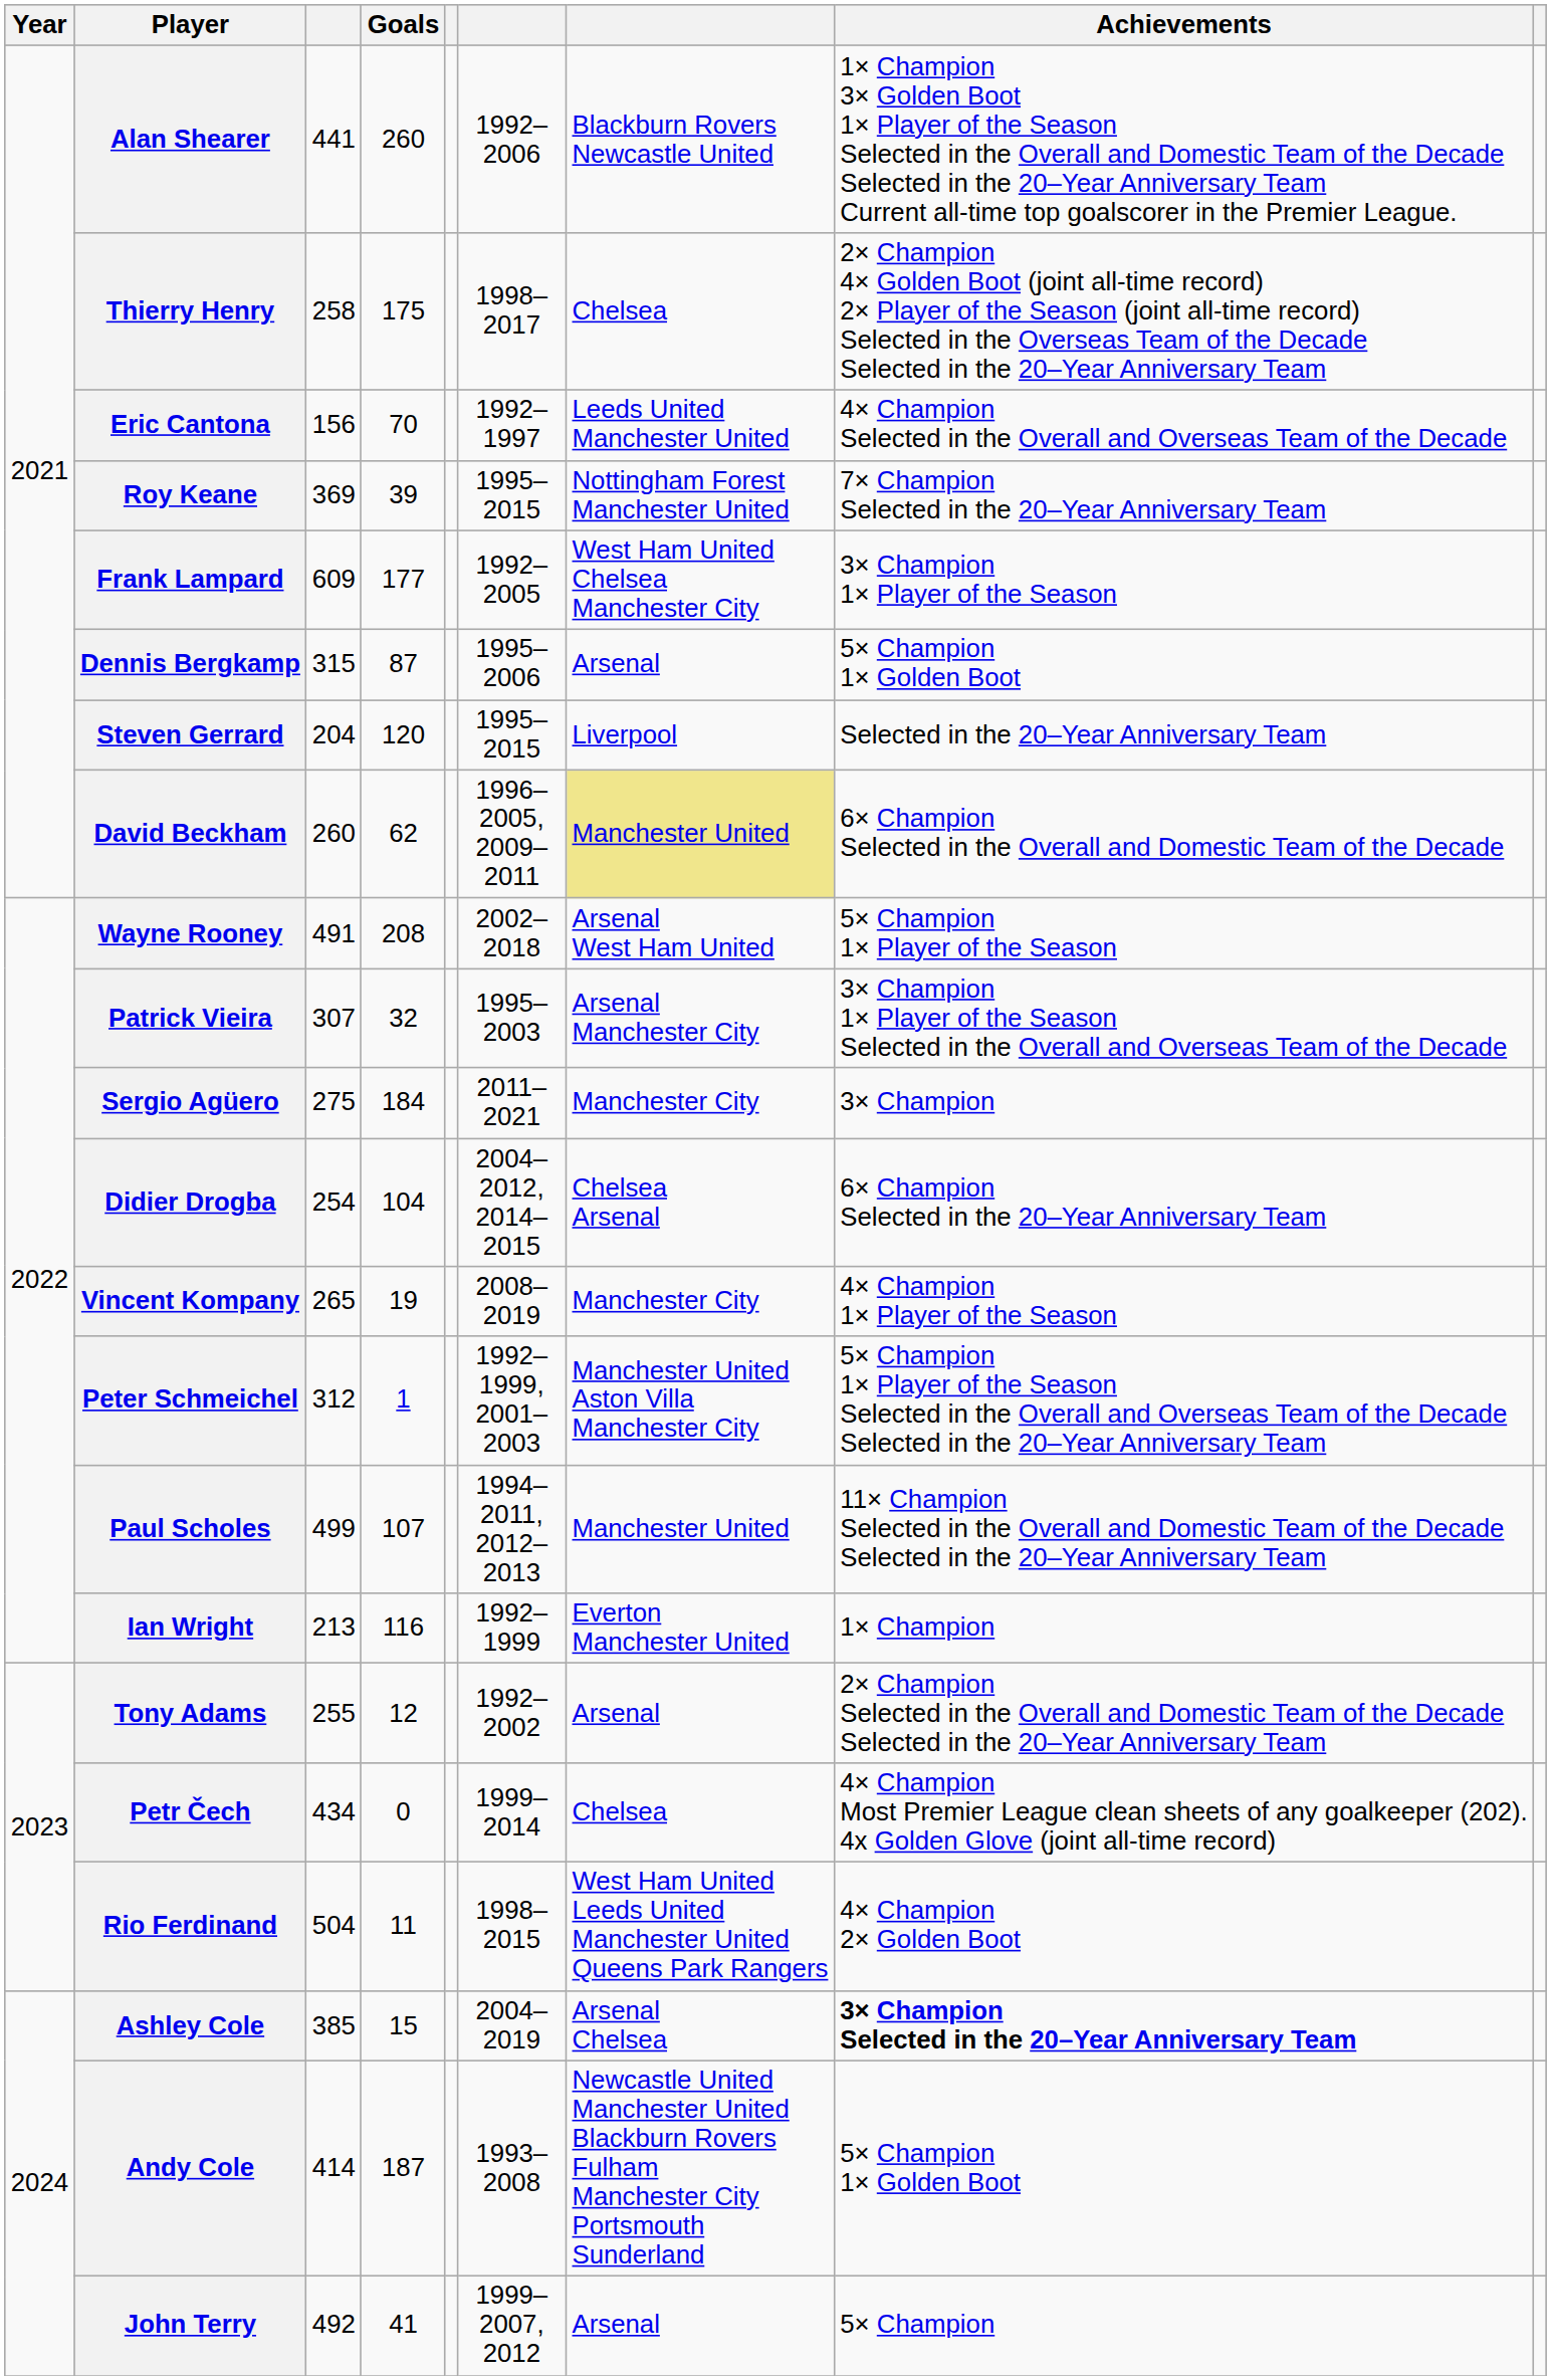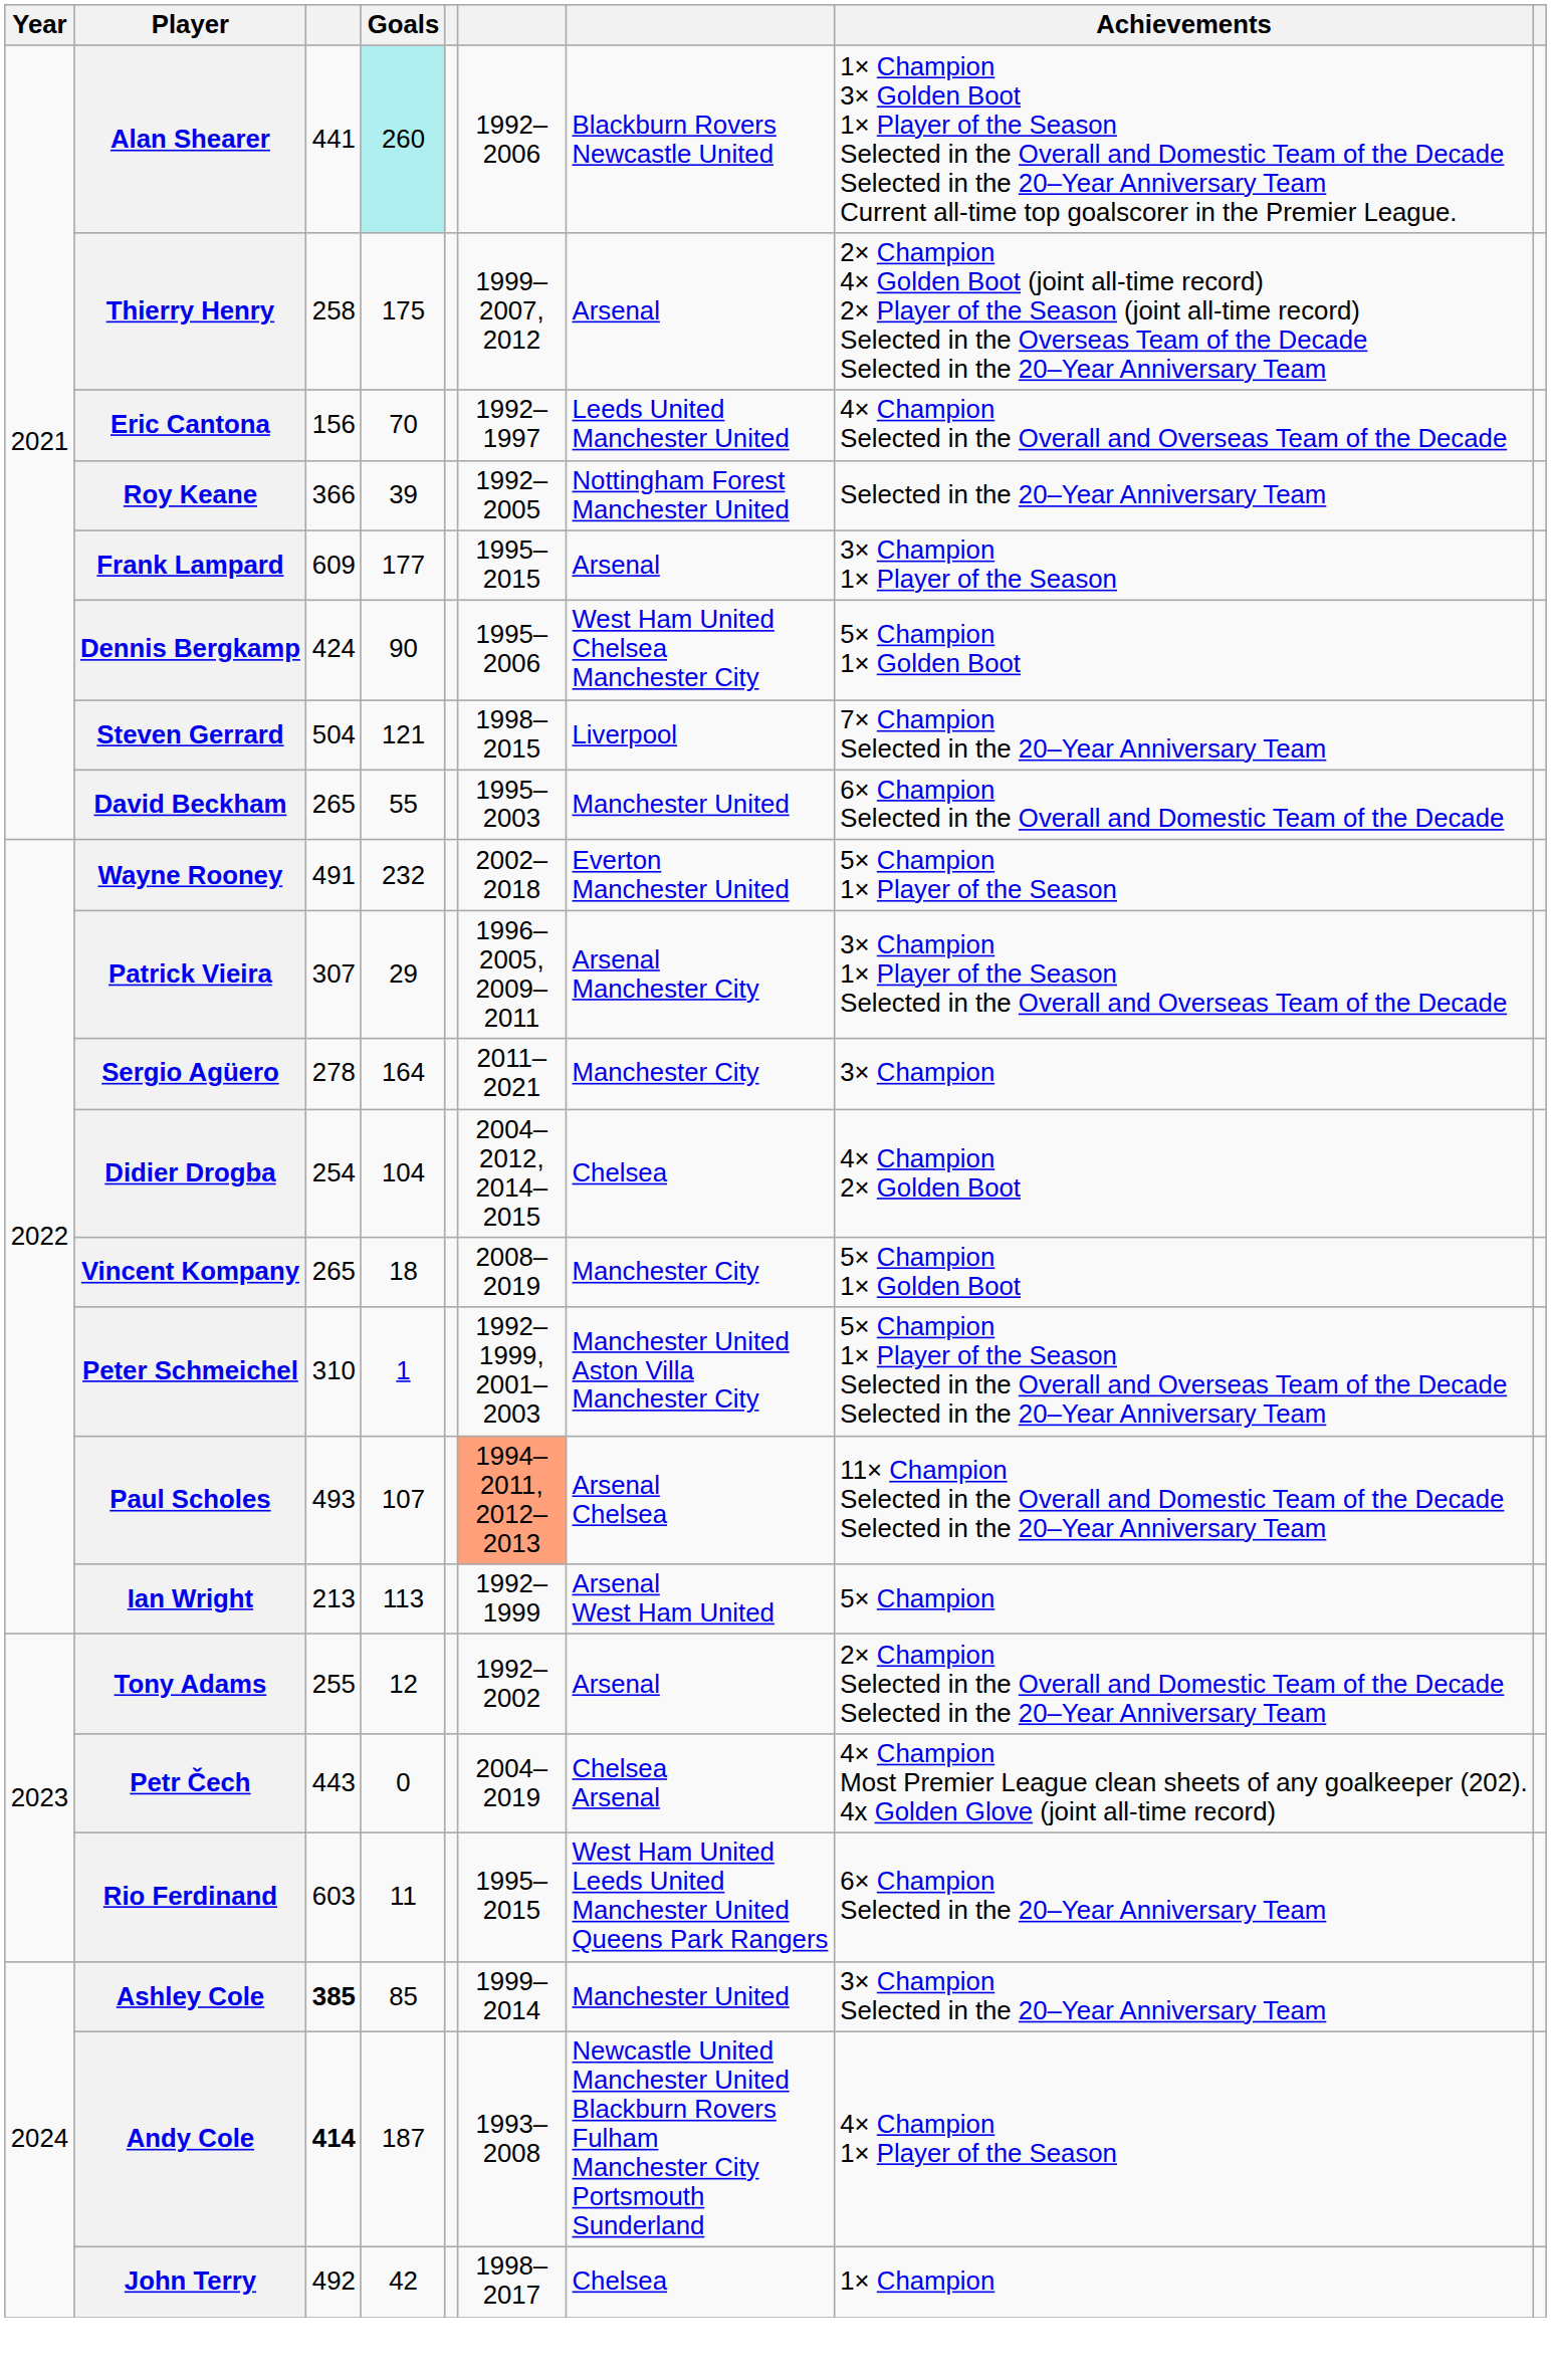Alan Shearer | Goals: no background -> paleturquoise background
Thierry Henry | column 6: 1998–2017 -> 1999–2007, 2012
Thierry Henry | column 7: Chelsea -> Arsenal
Roy Keane | column 3: 369 -> 366
Roy Keane | column 6: 1995–2015 -> 1992–2005
Roy Keane | Achievements: 7× Champion Selected in the 20–Year Anniversary Team -> Selected in the 20–Year Anniversary Team
Frank Lampard | column 6: 1992–2005 -> 1995–2015
Frank Lampard | column 7: West Ham United Chelsea Manchester City -> Arsenal
Dennis Bergkamp | column 3: 315 -> 424
Dennis Bergkamp | Goals: 87 -> 90
Dennis Bergkamp | column 7: Arsenal -> West Ham United Chelsea Manchester City
Steven Gerrard | column 3: 204 -> 504
Steven Gerrard | Goals: 120 -> 121
Steven Gerrard | column 6: 1995–2015 -> 1998–2015
Steven Gerrard | Achievements: Selected in the 20–Year Anniversary Team -> 7× Champion Selected in the 20–Year Anniversary Team
David Beckham | column 3: 260 -> 265
David Beckham | Goals: 62 -> 55
David Beckham | column 6: 1996–2005, 2009–2011 -> 1995–2003
David Beckham | column 7: khaki background -> no background
Wayne Rooney | Goals: 208 -> 232
Wayne Rooney | column 7: Arsenal West Ham United -> Everton Manchester United
Patrick Vieira | Goals: 32 -> 29
Patrick Vieira | column 6: 1995–2003 -> 1996–2005, 2009–2011
Sergio Agüero | column 3: 275 -> 278
Sergio Agüero | Goals: 184 -> 164
Didier Drogba | column 7: Chelsea Arsenal -> Chelsea
Didier Drogba | Achievements: 6× Champion Selected in the 20–Year Anniversary Team -> 4× Champion 2× Golden Boot
Vincent Kompany | Goals: 19 -> 18
Vincent Kompany | Achievements: 4× Champion 1× Player of the Season -> 5× Champion 1× Golden Boot
Peter Schmeichel | column 3: 312 -> 310
Paul Scholes | column 3: 499 -> 493
Paul Scholes | column 6: no background -> lightsalmon background
Paul Scholes | column 7: Manchester United -> Arsenal Chelsea
Ian Wright | Goals: 116 -> 113
Ian Wright | column 7: Everton Manchester United -> Arsenal West Ham United
Ian Wright | Achievements: 1× Champion -> 5× Champion
Petr Čech | column 3: 434 -> 443
Petr Čech | column 6: 1999–2014 -> 2004–2019
Petr Čech | column 7: Chelsea -> Chelsea Arsenal
Rio Ferdinand | column 3: 504 -> 603
Rio Ferdinand | column 6: 1998–2015 -> 1995–2015
Rio Ferdinand | Achievements: 4× Champion 2× Golden Boot -> 6× Champion Selected in the 20–Year Anniversary Team
Ashley Cole | column 3: normal -> bold
Ashley Cole | Goals: 15 -> 85
Ashley Cole | column 6: 2004–2019 -> 1999–2014
Ashley Cole | column 7: Arsenal Chelsea -> Manchester United
Ashley Cole | Achievements: bold -> normal
Andy Cole | column 3: normal -> bold
Andy Cole | Achievements: 5× Champion 1× Golden Boot -> 4× Champion 1× Player of the Season
John Terry | Goals: 41 -> 42
John Terry | column 6: 1999–2007, 2012 -> 1998–2017
John Terry | column 7: Arsenal -> Chelsea
John Terry | Achievements: 5× Champion -> 1× Champion
